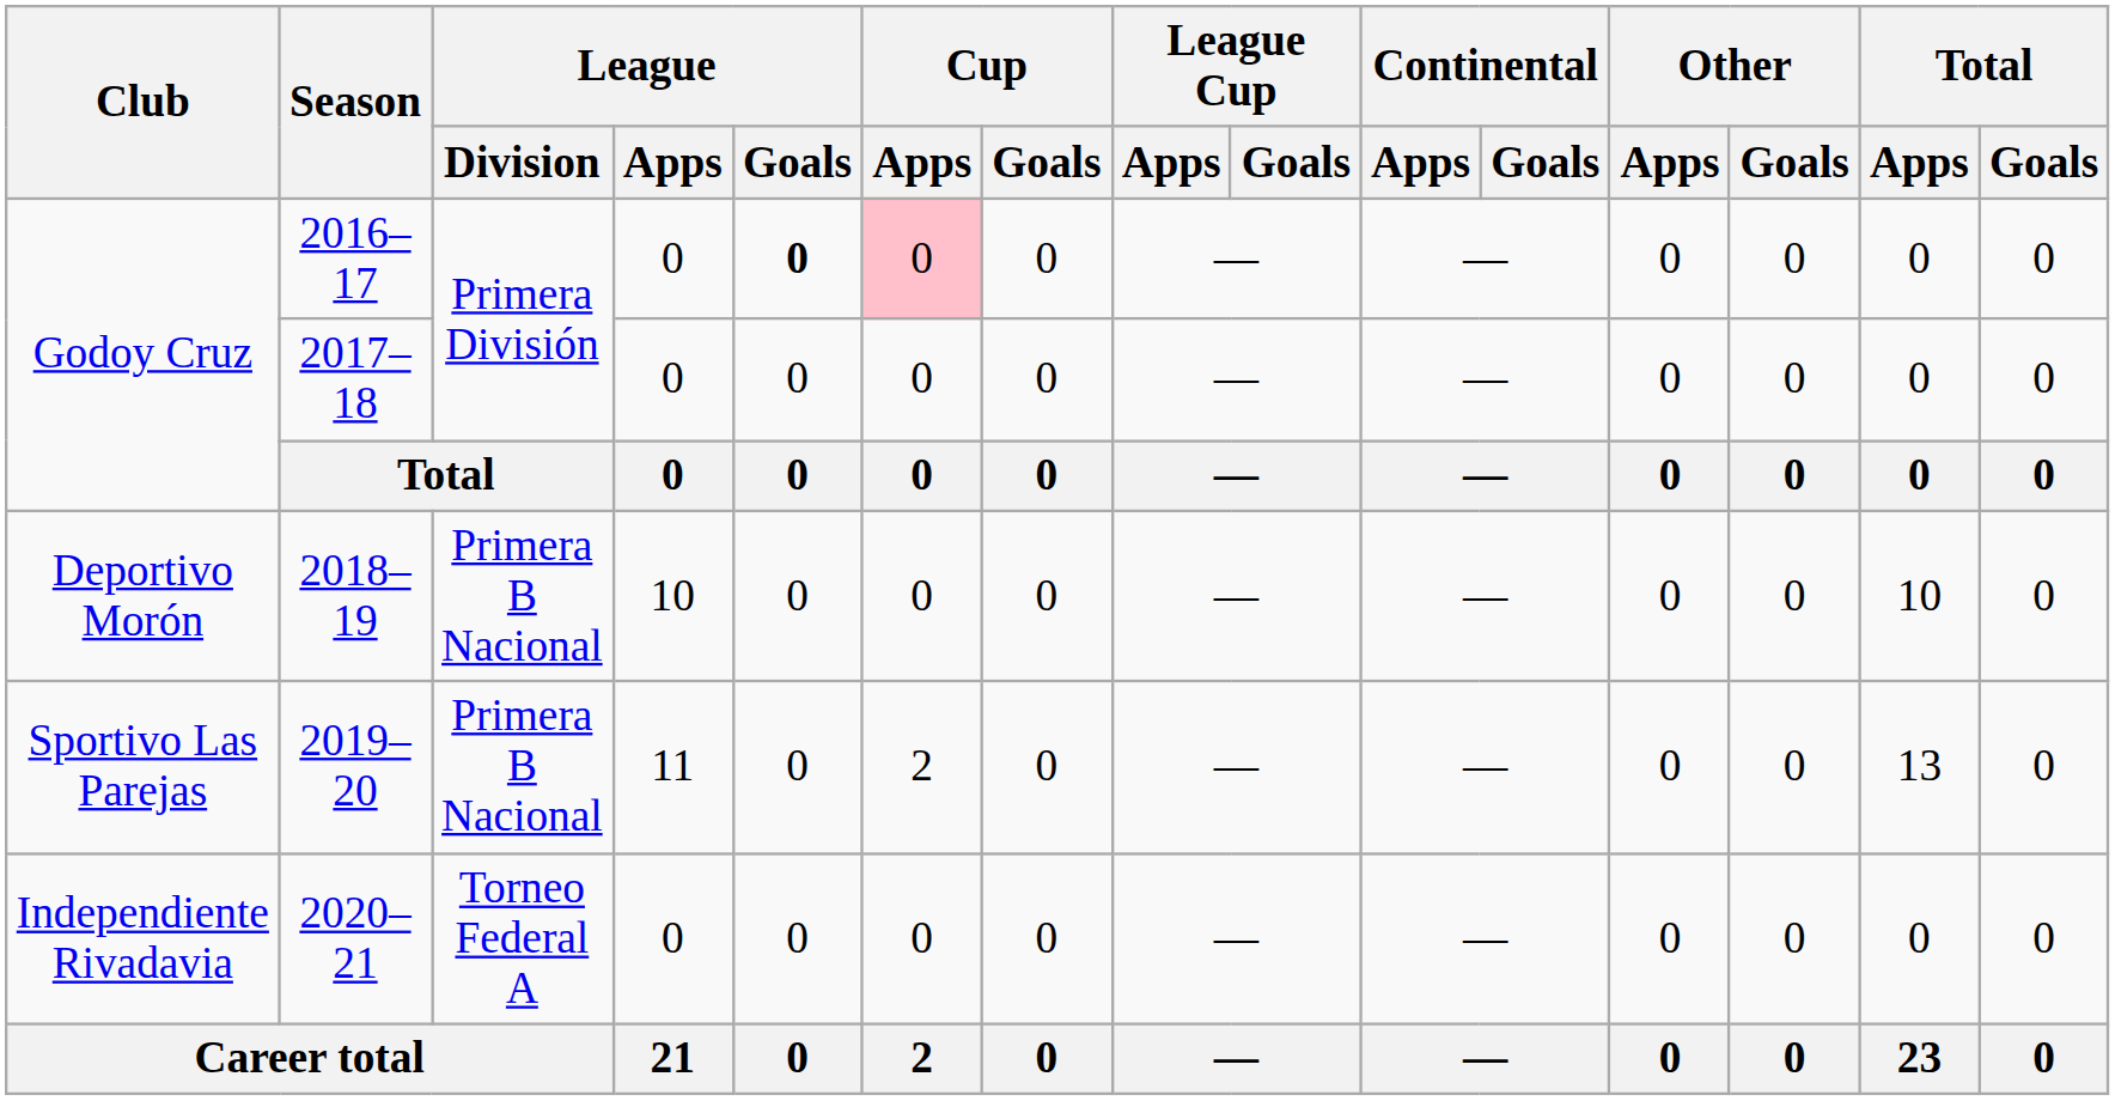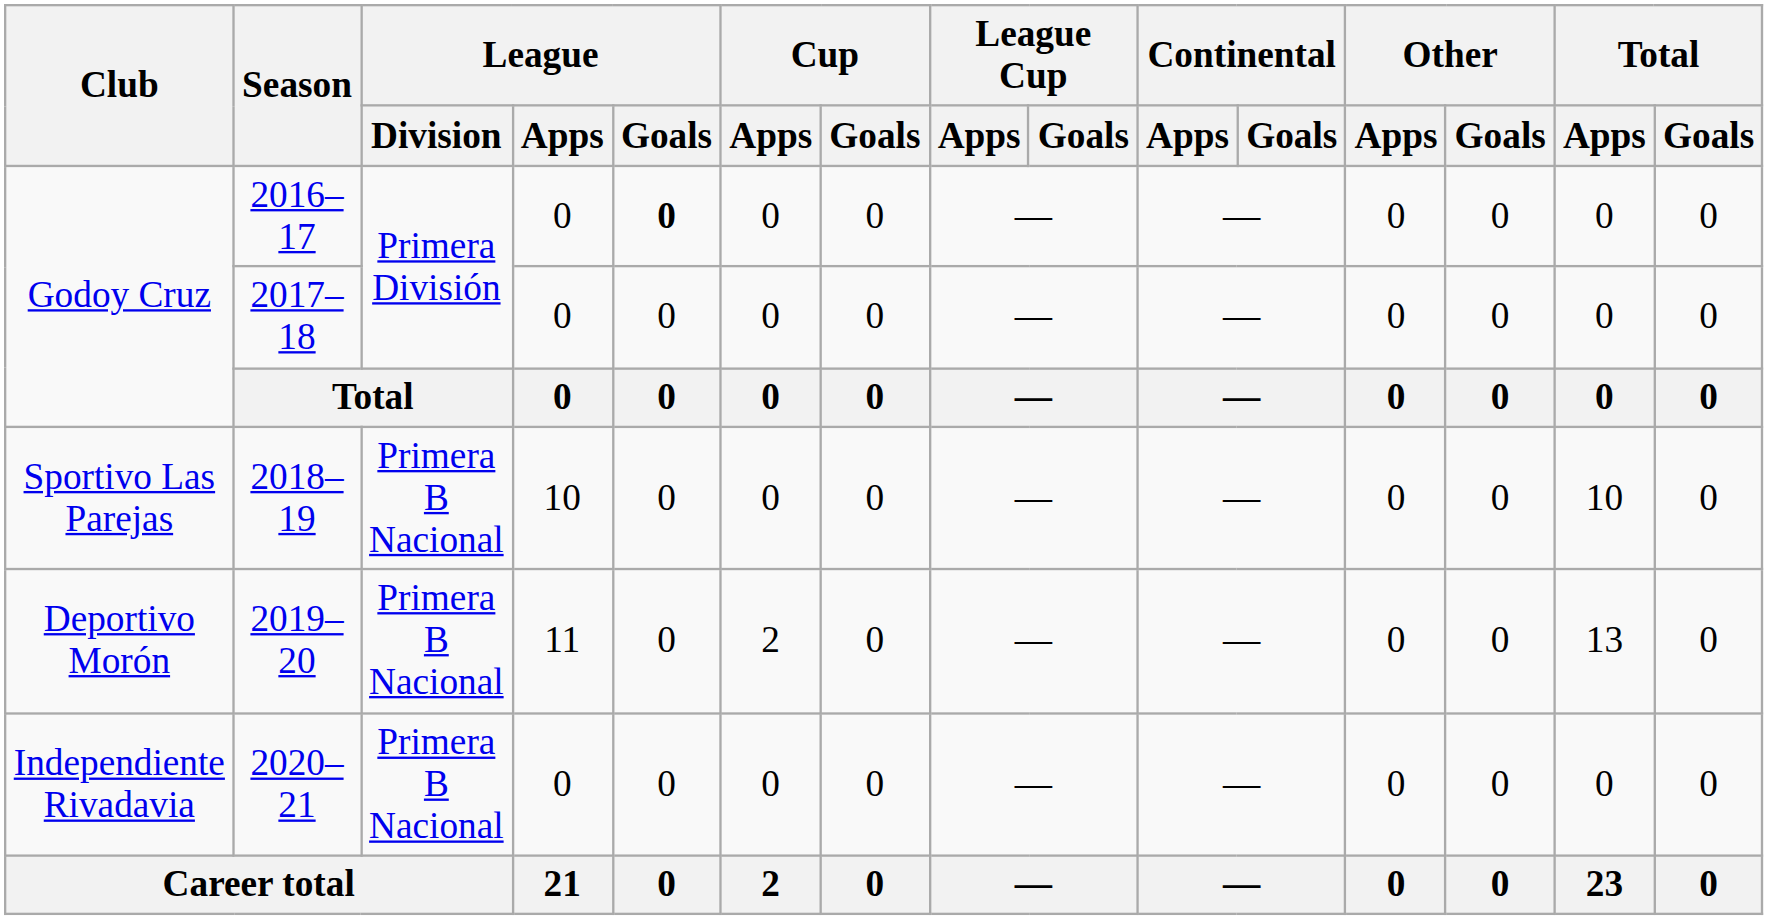2016–17 | Cup / Apps: pink background -> no background
2018–19 | Club: Deportivo Morón -> Sportivo Las Parejas
2019–20 | Club: Sportivo Las Parejas -> Deportivo Morón
2020–21 | League / Division: Torneo Federal A -> Primera B Nacional
